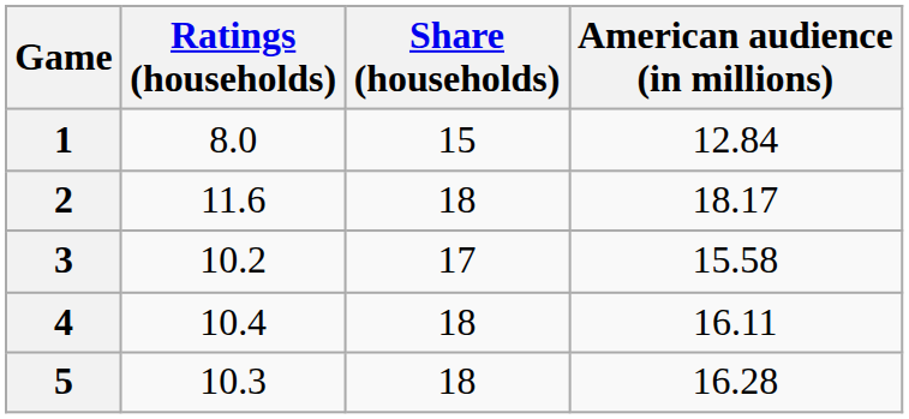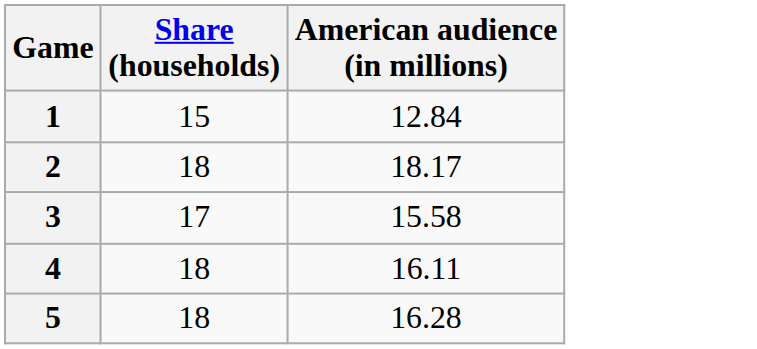- column: Ratings (households) | 8.0 | 11.6 | 10.2 | 10.4 | 10.3
